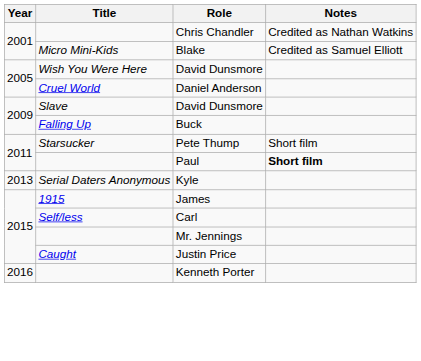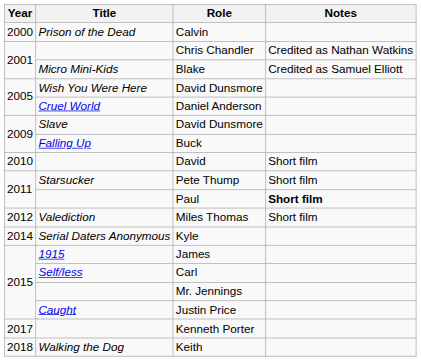+ row: 2000 | Prison of the Dead | Calvin
+ row: 2010 | David | Short film
+ row: 2012 | Valediction | Miles Thomas | Short film
Kyle | Year: 2013 -> 2014
Kenneth Porter | Year: 2016 -> 2017
+ row: 2018 | Walking the Dog | Keith
